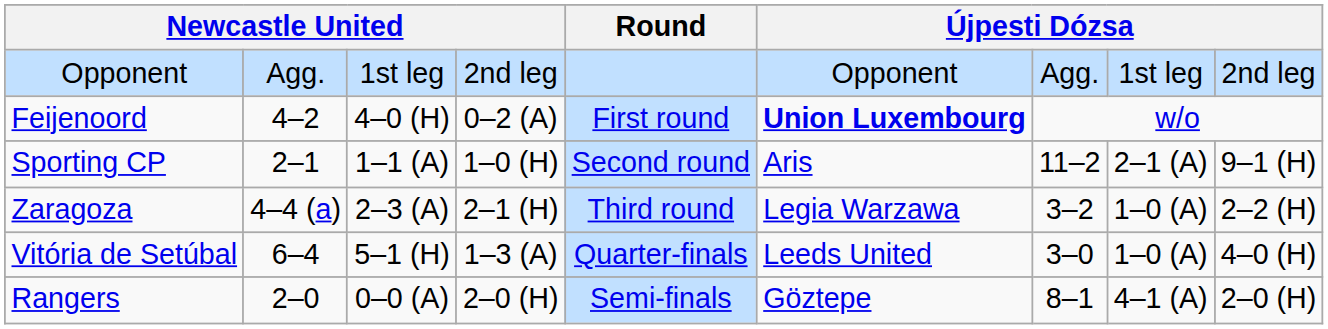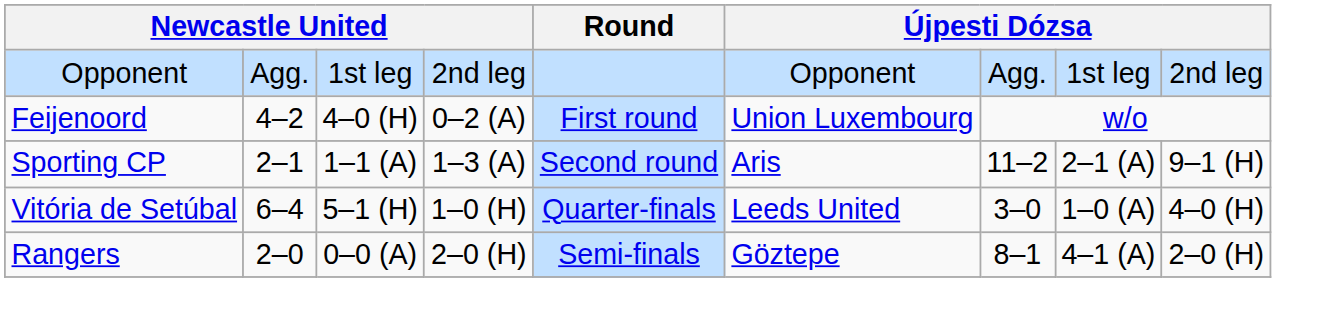Feijenoord | column 6: bold -> normal
Sporting CP | column 4: 1–0 (H) -> 1–3 (A)
- row: Zaragoza | 4–4 (a) | 2–3 (A) | 2–1 (H) | Third round | Legia Warzawa | 3–2 | 1–0 (A) | 2–2 (H)
Vitória de Setúbal | column 4: 1–3 (A) -> 1–0 (H)
